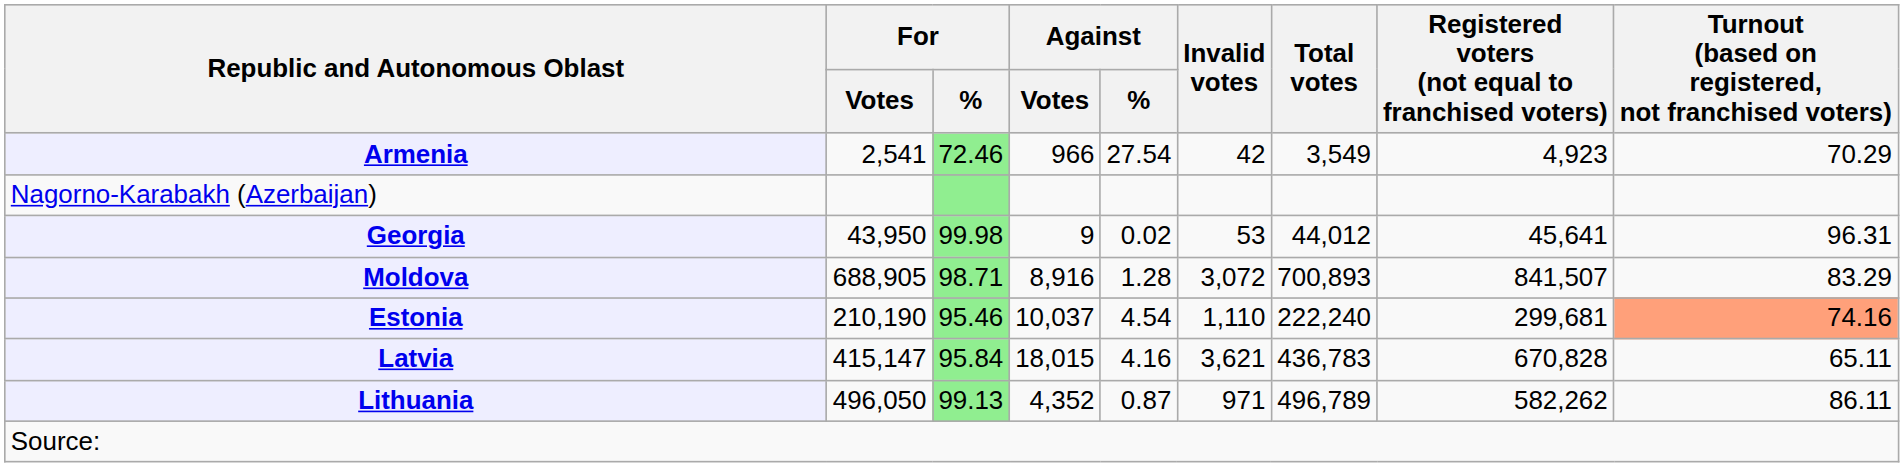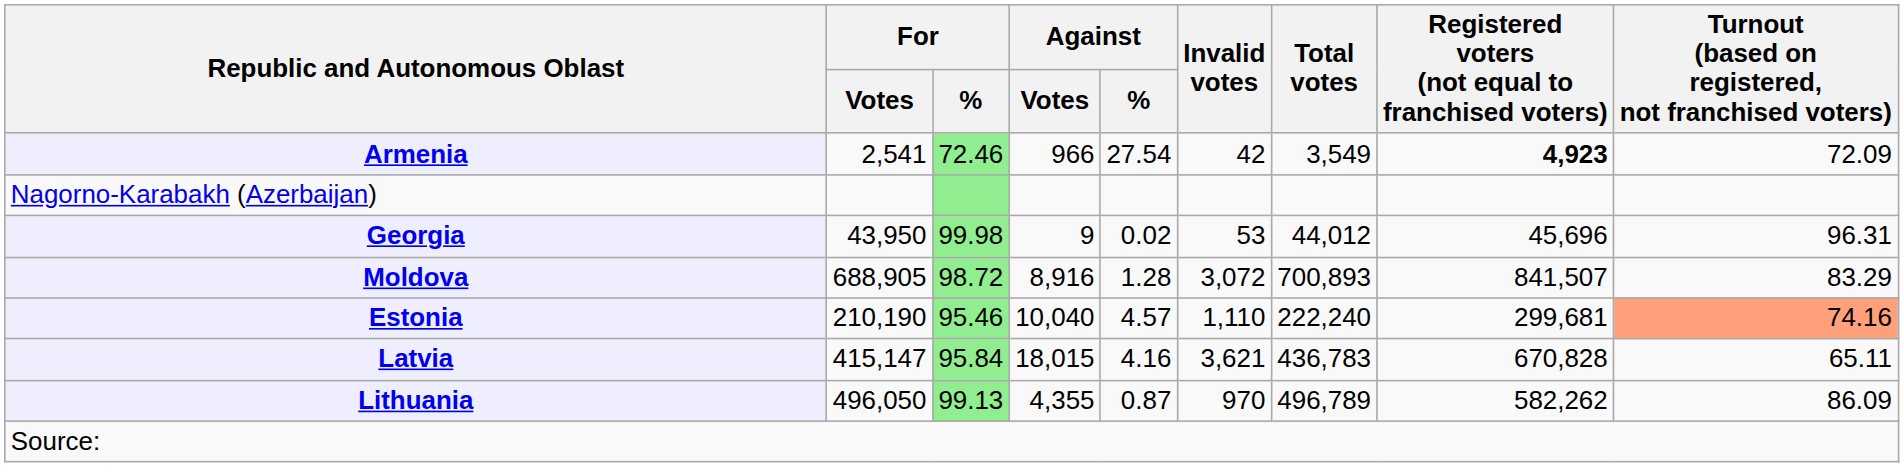Armenia | Registered voters (not equal to franchised voters): normal -> bold
Armenia | Turnout (based on registered, not franchised voters): 70.29 -> 72.09
Georgia | Registered voters (not equal to franchised voters): 45,641 -> 45,696
Moldova | For / %: 98.71 -> 98.72
Estonia | Against / Votes: 10,037 -> 10,040
Estonia | Against / %: 4.54 -> 4.57
Lithuania | Against / Votes: 4,352 -> 4,355
Lithuania | Invalid votes: 971 -> 970
Lithuania | Turnout (based on registered, not franchised voters): 86.11 -> 86.09
